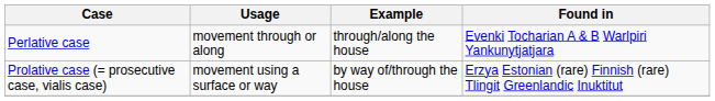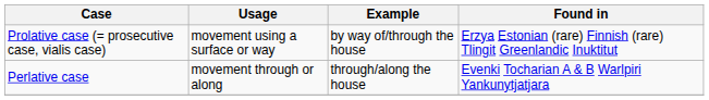rows swapped: Perlative case <-> Prolative case (= prosecutive case, vialis case)
